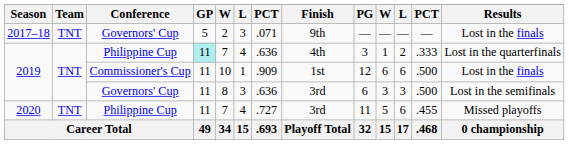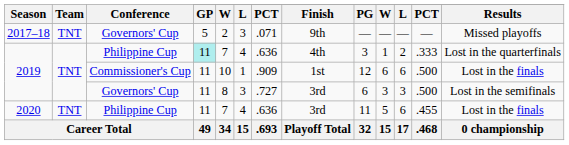2017–18 | Results: Lost in the finals -> Missed playoffs
2019 / Governors' Cup | column 7: .636 -> .727
2020 | column 7: .727 -> .636
2020 | Results: Missed playoffs -> Lost in the finals
